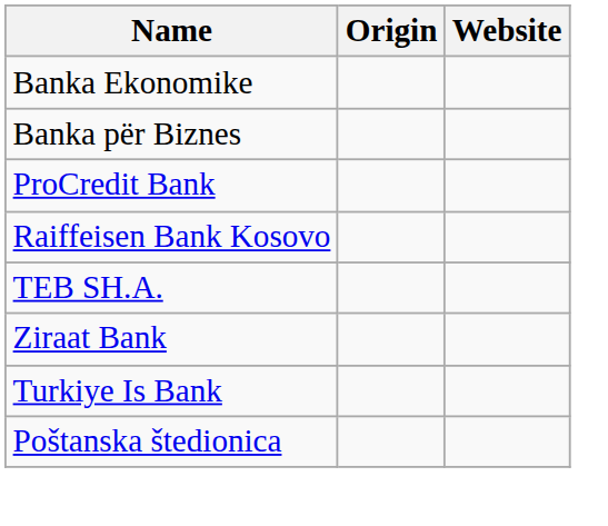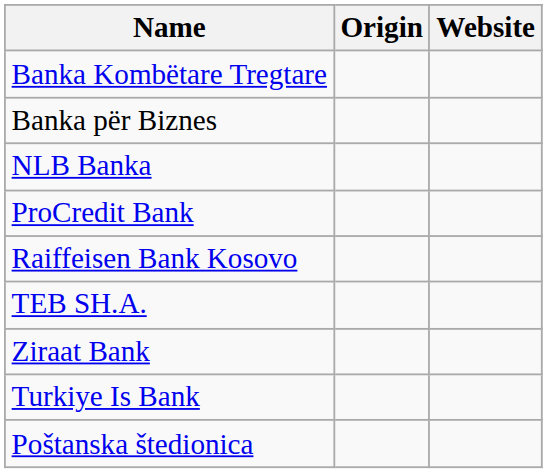- row: Banka Ekonomike
+ row: Banka Kombëtare Tregtare
+ row: NLB Banka
